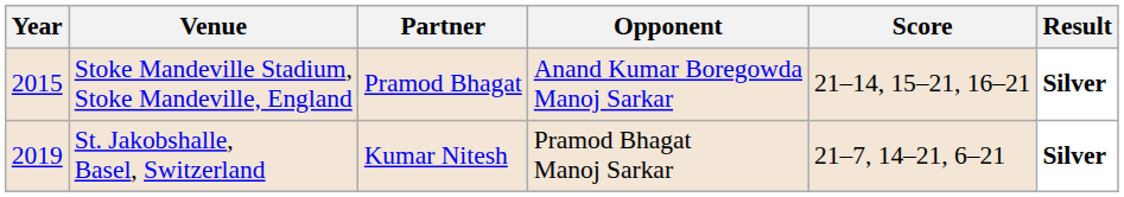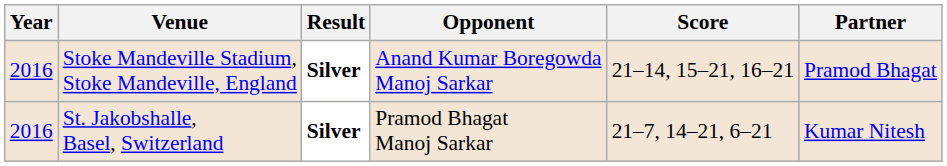columns swapped: Partner <-> Result
Stoke Mandeville Stadium, Stoke Mandeville, England | Year: 2015 -> 2016
St. Jakobshalle, Basel, Switzerland | Year: 2019 -> 2016
